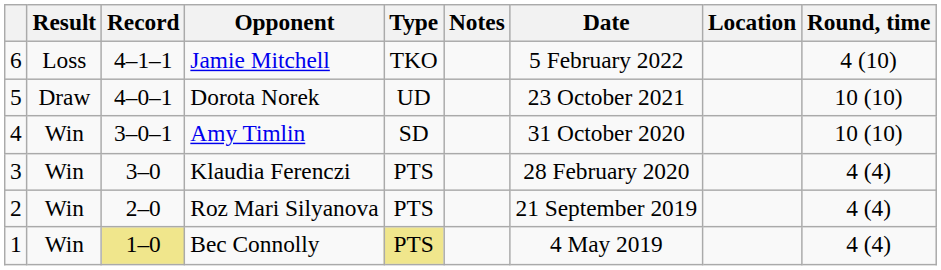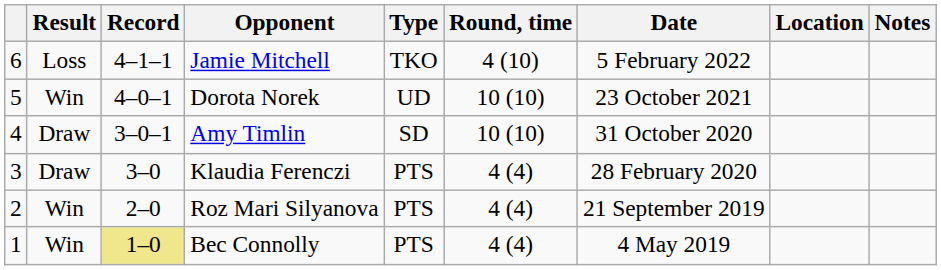columns swapped: Round, time <-> Notes
Dorota Norek | Result: Draw -> Win
Amy Timlin | Result: Win -> Draw
Klaudia Ferenczi | Result: Win -> Draw
Bec Connolly | Type: khaki background -> no background
